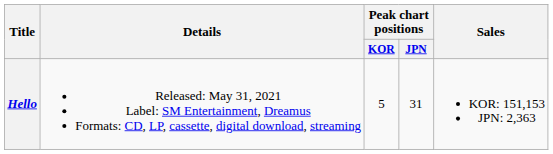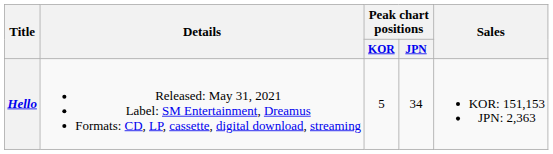Hello | Peak chart positions / JPN: 31 -> 34
